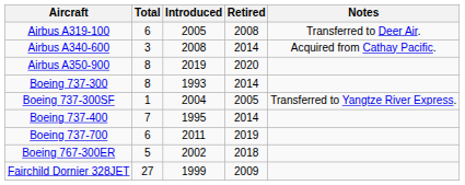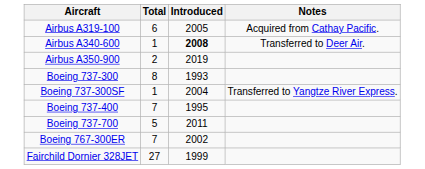- column: Retired | 2008 | 2014 | 2020 | 2014 | 2005 | 2014 | 2019 | 2018 | 2009
Airbus A319-100 | Notes: Transferred to Deer Air. -> Acquired from Cathay Pacific.
Airbus A340-600 | Total: 3 -> 1
Airbus A340-600 | Introduced: normal -> bold
Airbus A340-600 | Notes: Acquired from Cathay Pacific. -> Transferred to Deer Air.
Airbus A350-900 | Total: 8 -> 2
Boeing 737-700 | Total: 6 -> 5
Boeing 767-300ER | Total: 5 -> 7
